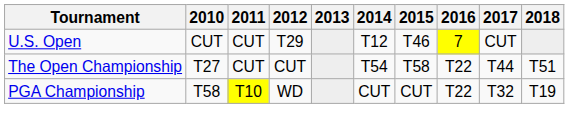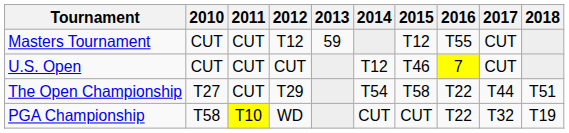+ row: Masters Tournament | CUT | CUT | T12 | 59 | T12 | T55 | CUT
U.S. Open | 2012: T29 -> CUT
The Open Championship | 2012: CUT -> T29
